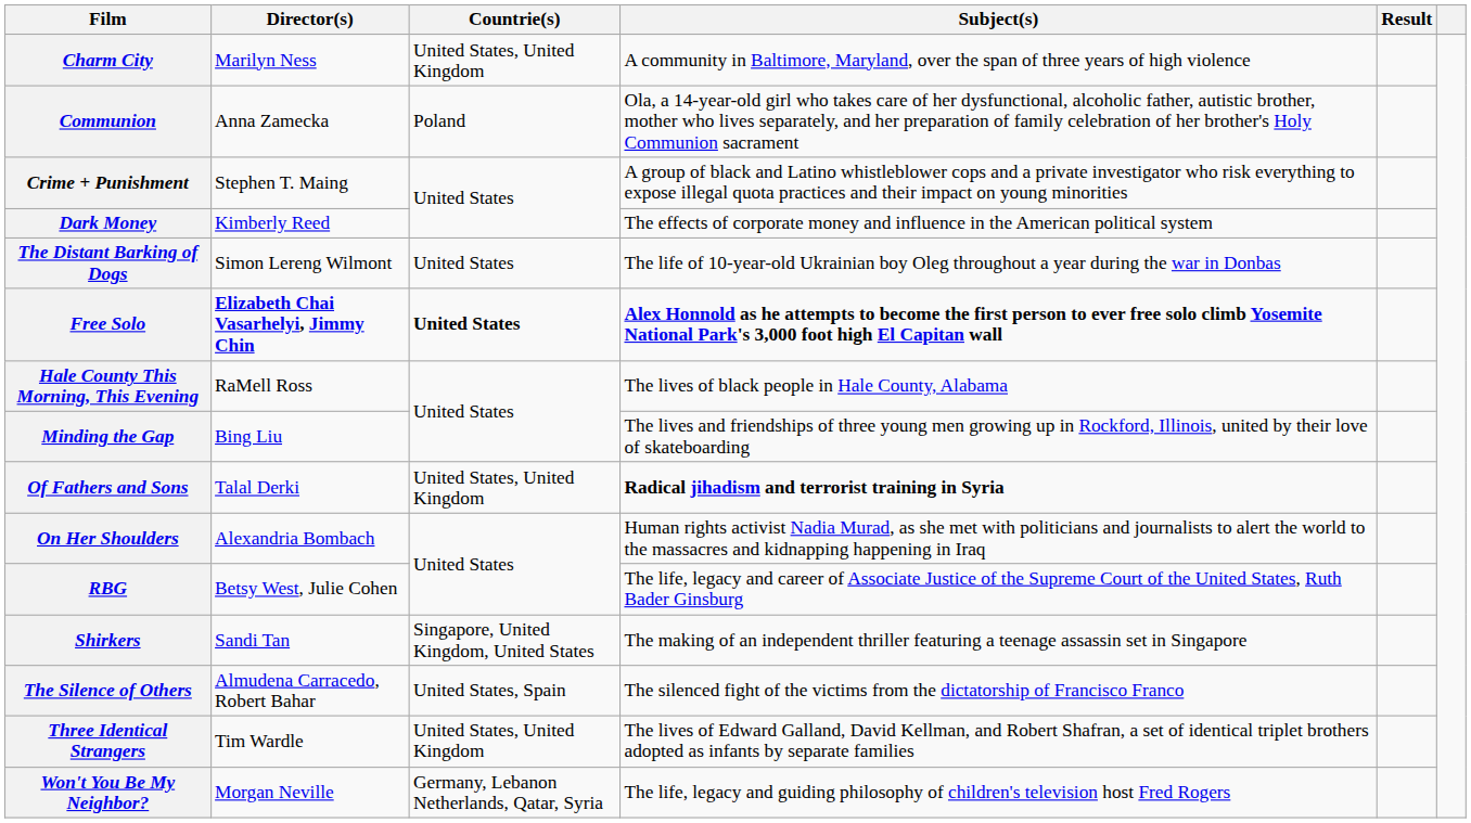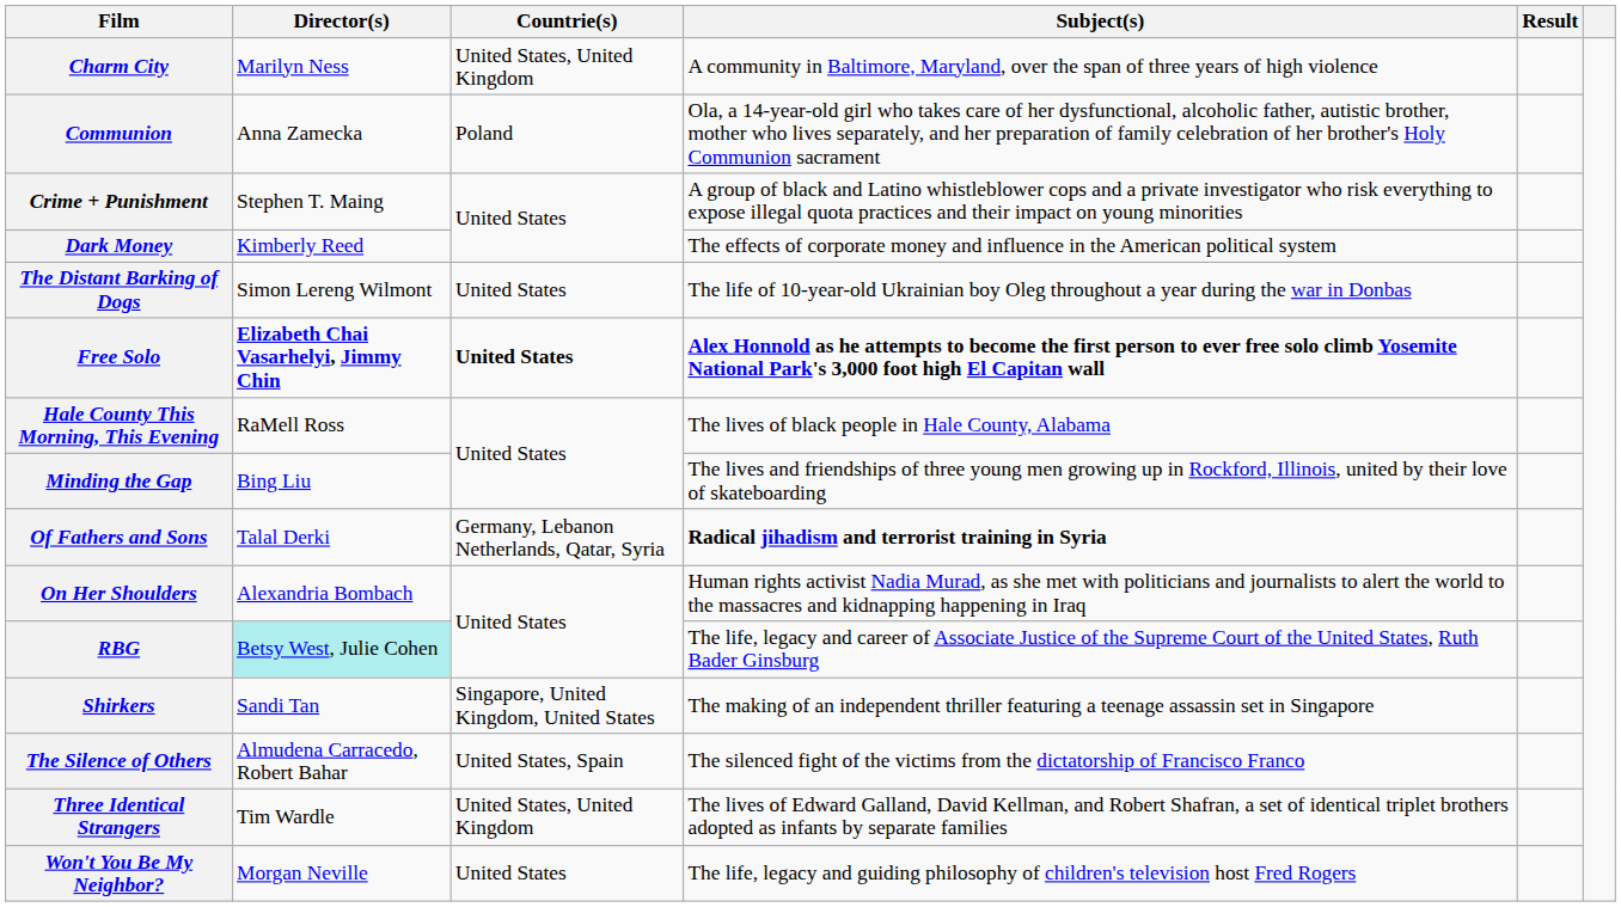Of Fathers and Sons | Countrie(s): United States, United Kingdom -> Germany, Lebanon Netherlands, Qatar, Syria
RBG | Director(s): no background -> paleturquoise background
Won't You Be My Neighbor? | Countrie(s): Germany, Lebanon Netherlands, Qatar, Syria -> United States
